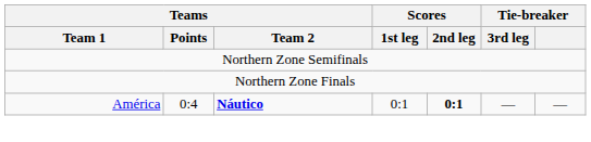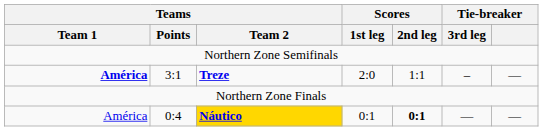+ row: América | 3:1 | Treze | 2:0 | 1:1 | – | —
0:4 | Teams / Team 2: no background -> gold background
